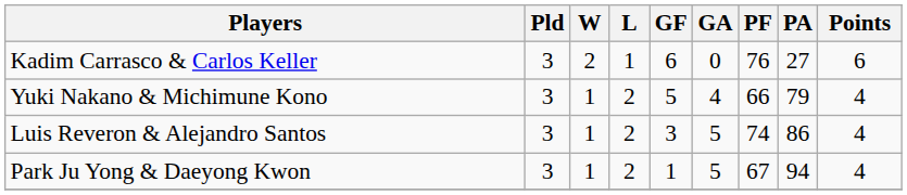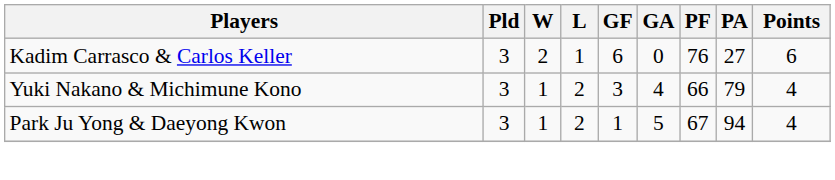Yuki Nakano & Michimune Kono | GF: 5 -> 3
- row: Luis Reveron & Alejandro Santos | 3 | 1 | 2 | 3 | 5 | 74 | 86 | 4
